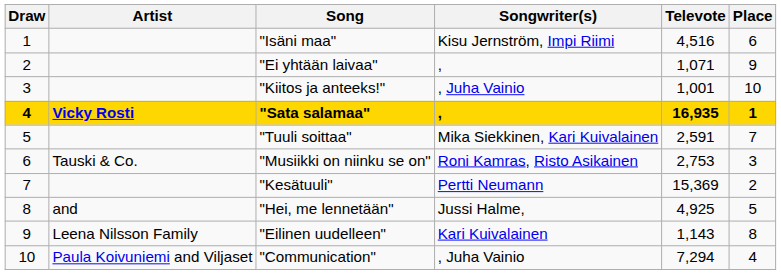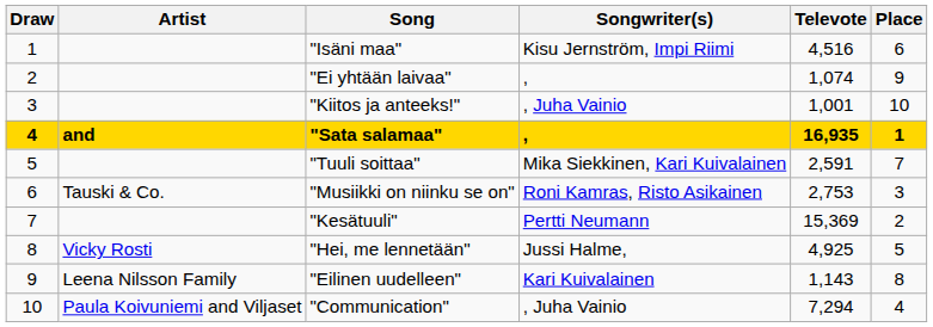"Ei yhtään laivaa" | Televote: 1,071 -> 1,074
"Sata salamaa" | Artist: Vicky Rosti -> and
"Hei, me lennetään" | Artist: and -> Vicky Rosti
